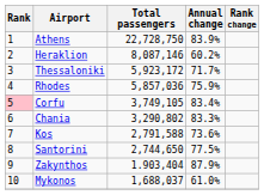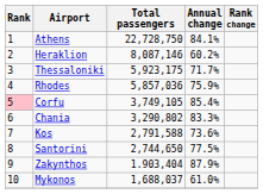Athens | Annual change: 83.9% -> 84.1%
Thessaloniki | Total passengers: 5,923,172 -> 5,923,175
Corfu | Annual change: 83.4% -> 85.4%
